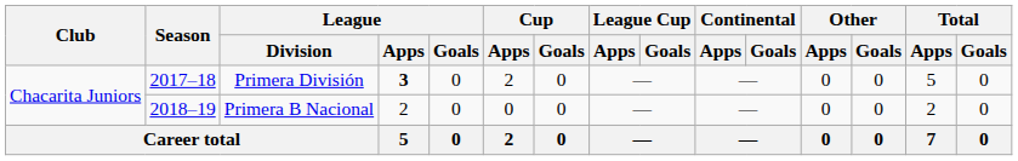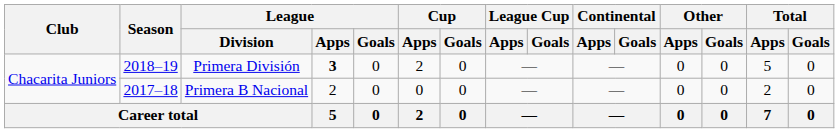Primera División | Season: 2017–18 -> 2018–19
Primera B Nacional | Season: 2018–19 -> 2017–18
